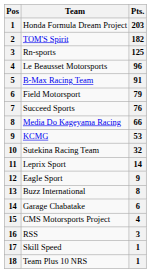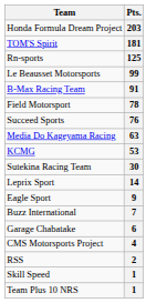- column: Pos | 1 | 2 | 3 | 4 | 5 | 6 | 7 | 8 | 9 | 10 | 11 | 12 | 13 | 14 | 15 | 16 | 17 | 18
TOM'S Spirit | Pts.: 182 -> 181
Le Beausset Motorsports | Pts.: 96 -> 99
Field Motorsport | Pts.: 79 -> 78
Media Do Kageyama Racing | Pts.: 66 -> 63
Sutekina Racing Team | Pts.: 32 -> 30
Buzz International | Pts.: 8 -> 7
RSS | Pts.: 3 -> 2
